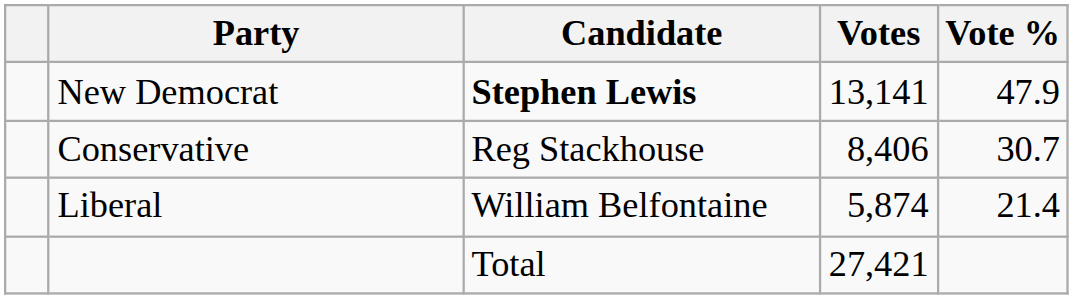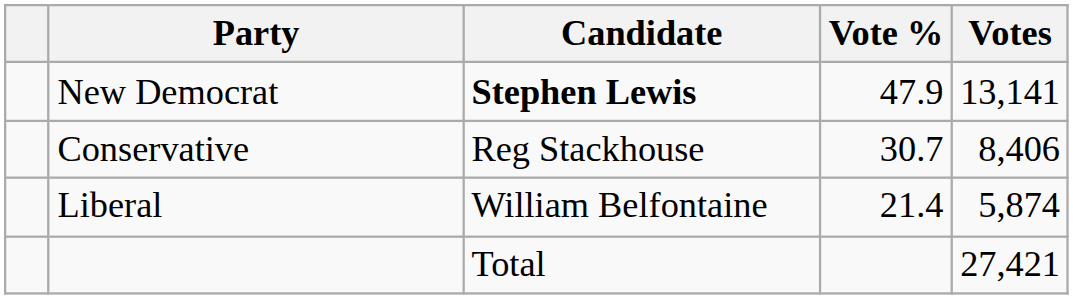columns swapped: Votes <-> Vote %
